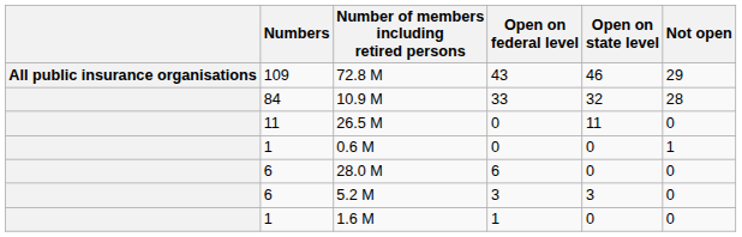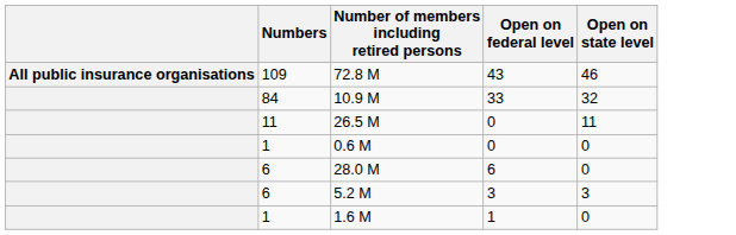- column: Not open | 29 | 28 | 0 | 1 | 0 | 0 | 0
